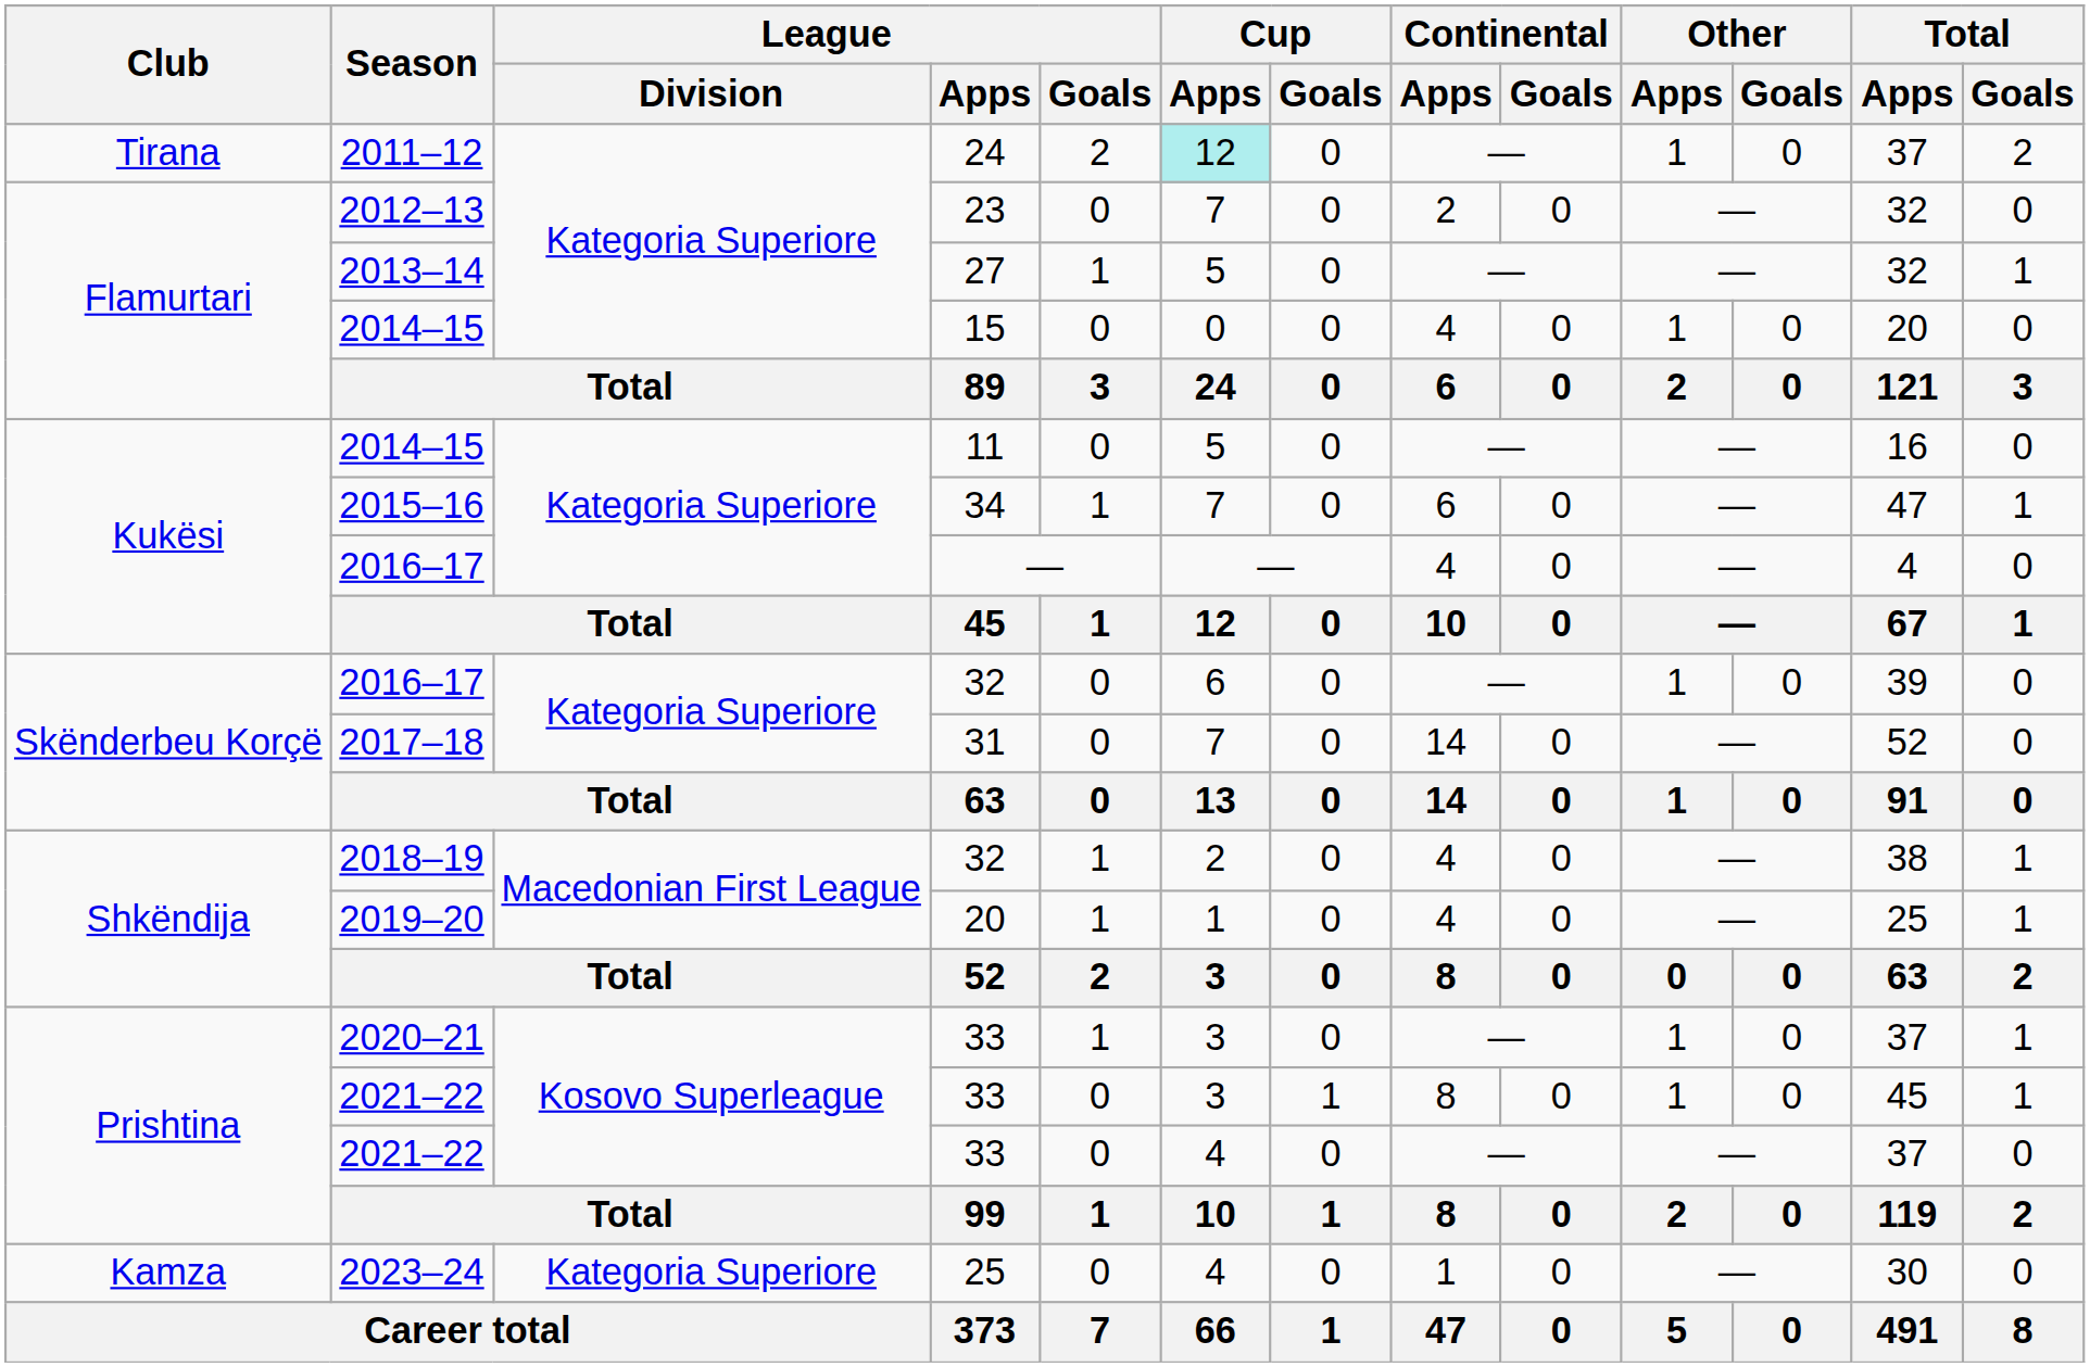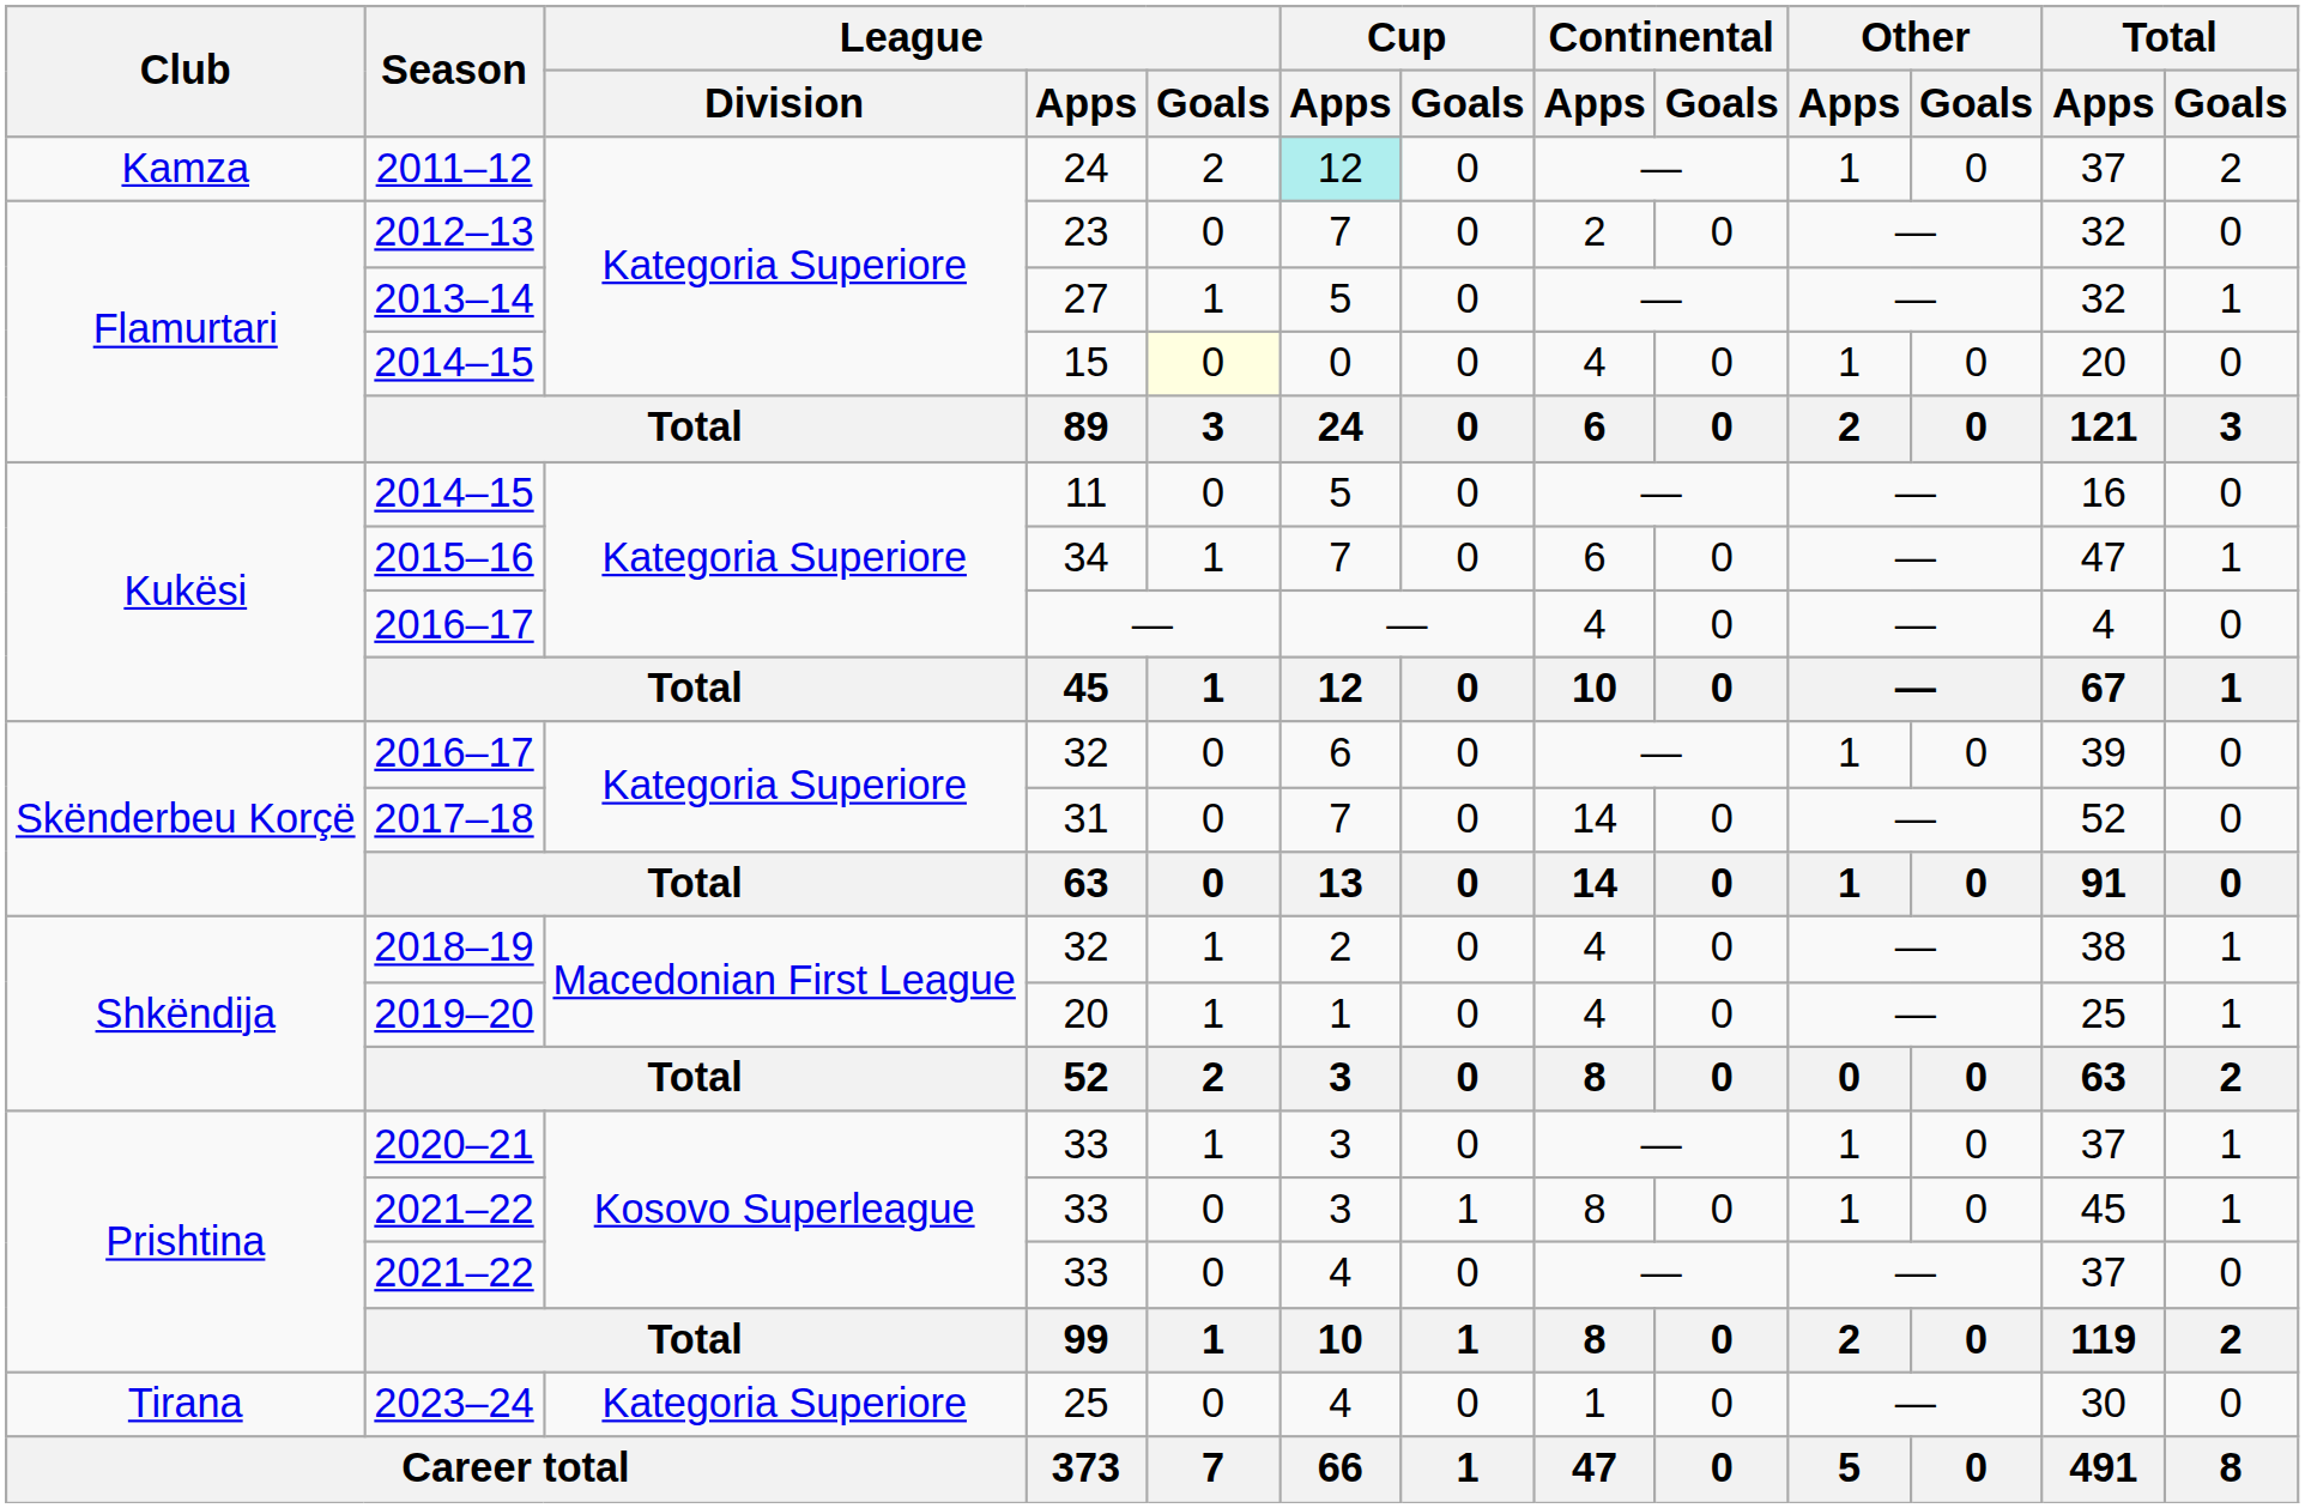2011–12 | Club: Tirana -> Kamza
2014–15 / 15 | League / Goals: no background -> lightyellow background
2023–24 | Club: Kamza -> Tirana
